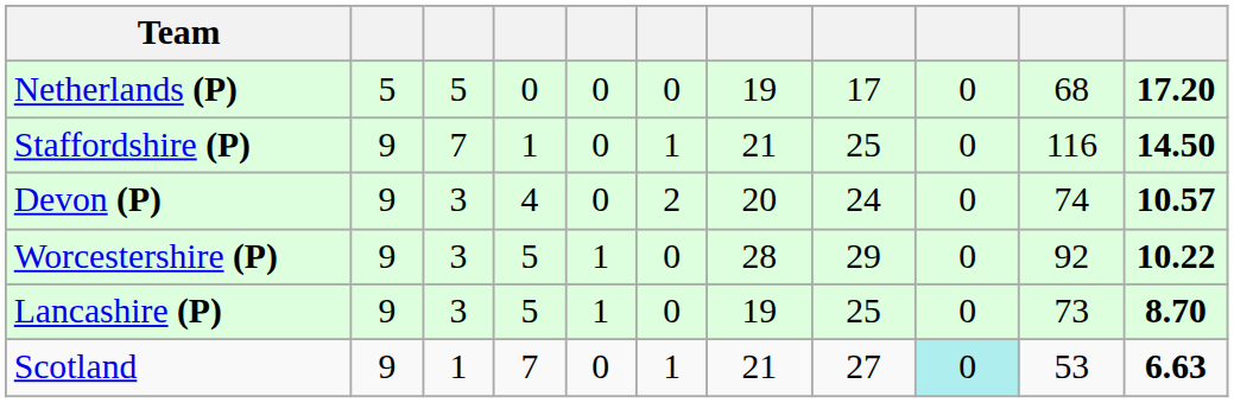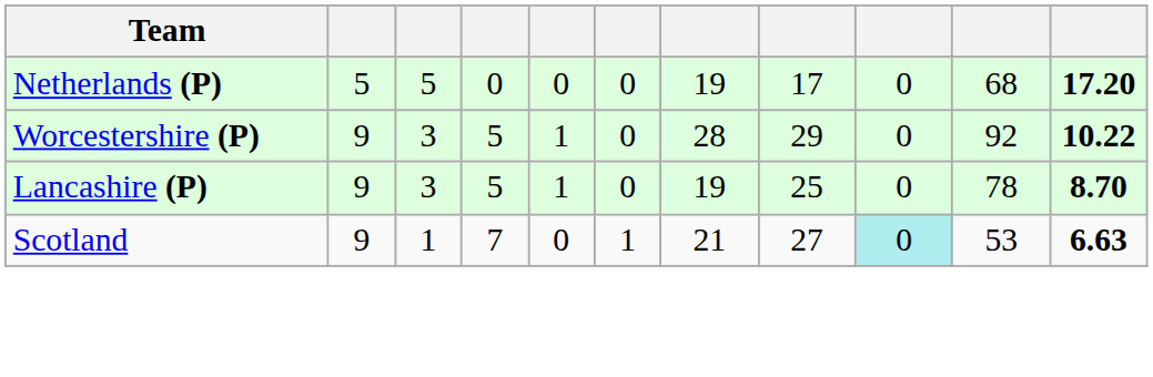- row: Staffordshire (P) | 9 | 7 | 1 | 0 | 1 | 21 | 25 | 0 | 116 | 14.50
- row: Devon (P) | 9 | 3 | 4 | 0 | 2 | 20 | 24 | 0 | 74 | 10.57
Lancashire (P) | column 10: 73 -> 78
